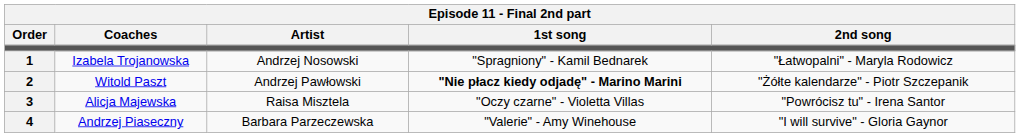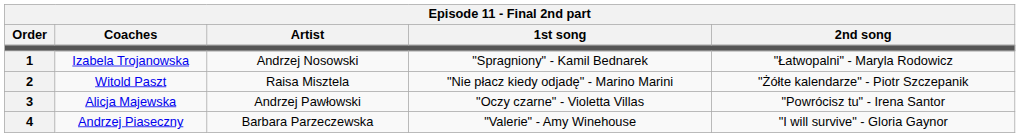Witold Paszt | Artist: Andrzej Pawłowski -> Raisa Misztela
Witold Paszt | 1st song: bold -> normal
Alicja Majewska | Artist: Raisa Misztela -> Andrzej Pawłowski
